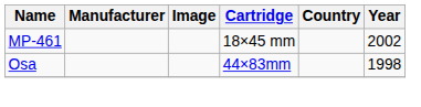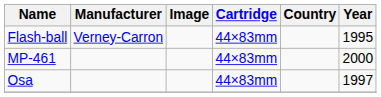+ row: Flash-ball | Verney-Carron | 44×83mm | 1995
MP-461 | Cartridge: 18×45 mm -> 44×83mm
MP-461 | Year: 2002 -> 2000
Osa | Year: 1998 -> 1997
